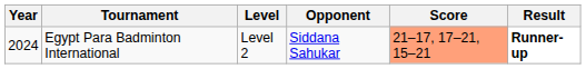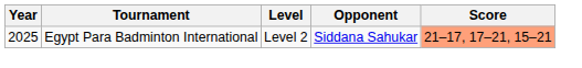- column: Result | Runner-up
Egypt Para Badminton International | Year: 2024 -> 2025
